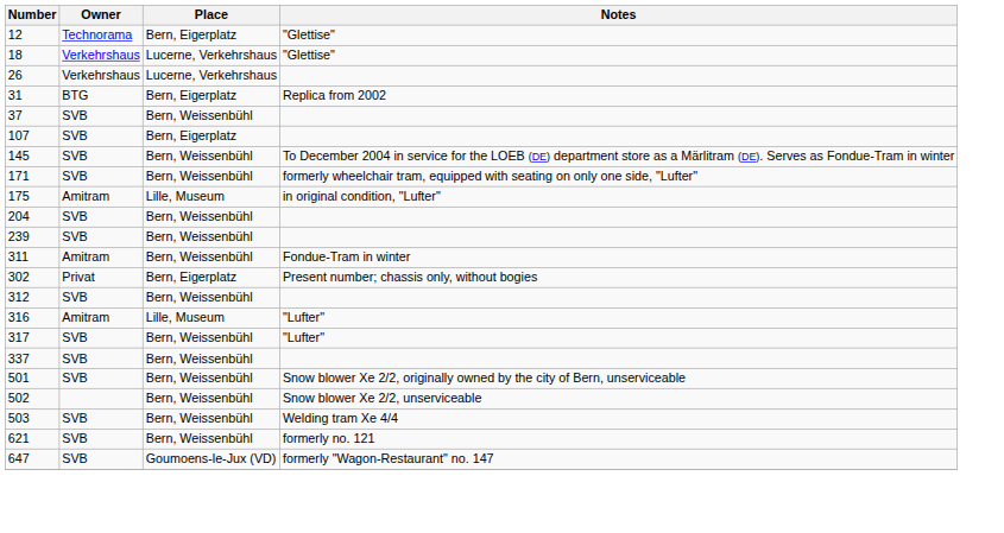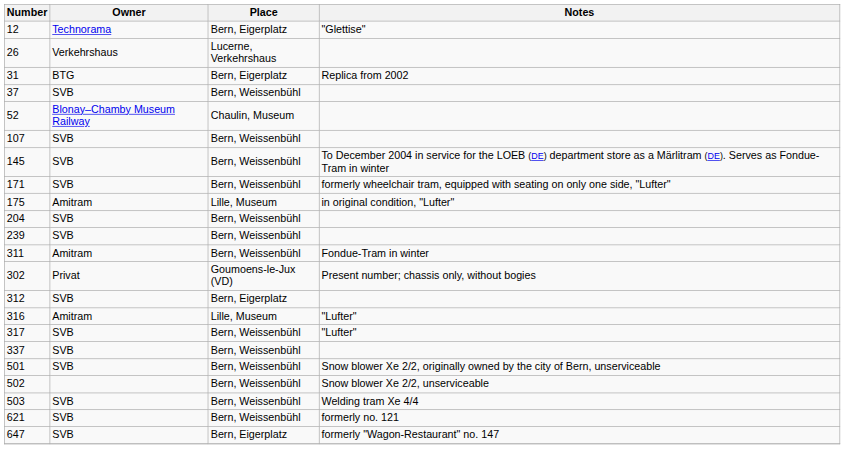- row: 18 | Verkehrshaus | Lucerne, Verkehrshaus | "Glettise"
+ row: 52 | Blonay–Chamby Museum Railway | Chaulin, Museum
107 | Place: Bern, Eigerplatz -> Bern, Weissenbühl
302 | Place: Bern, Eigerplatz -> Goumoens-le-Jux (VD)
312 | Place: Bern, Weissenbühl -> Bern, Eigerplatz
647 | Place: Goumoens-le-Jux (VD) -> Bern, Eigerplatz
